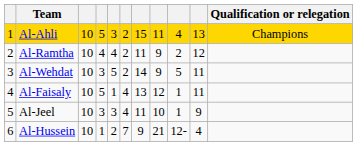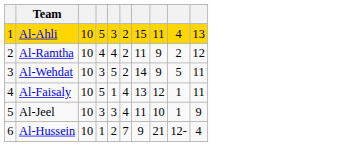- column: Qualification or relegation | Champions
